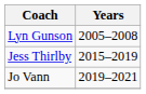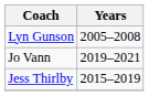rows swapped: Jess Thirlby <-> Jo Vann
